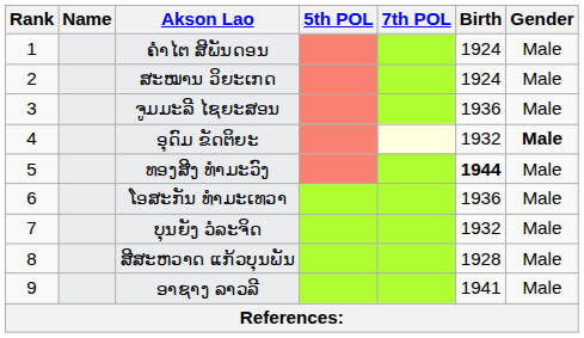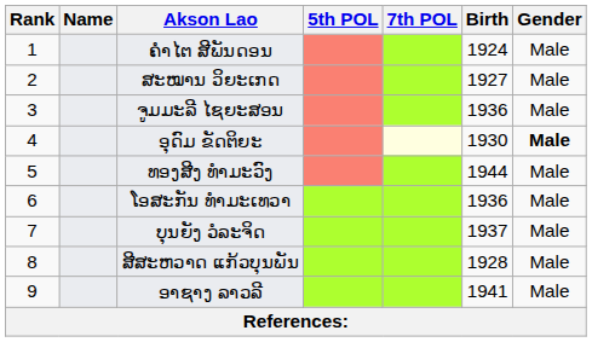ສະໝານ ວິຍະເກດ | Birth: 1924 -> 1927
ອຸດົມ ຂັດຕິຍະ | Birth: 1932 -> 1930
ທອງສີງ ທໍາມະວົງ | Birth: bold -> normal
ບຸນຍັງ ວໍລະຈິດ | Birth: 1932 -> 1937
